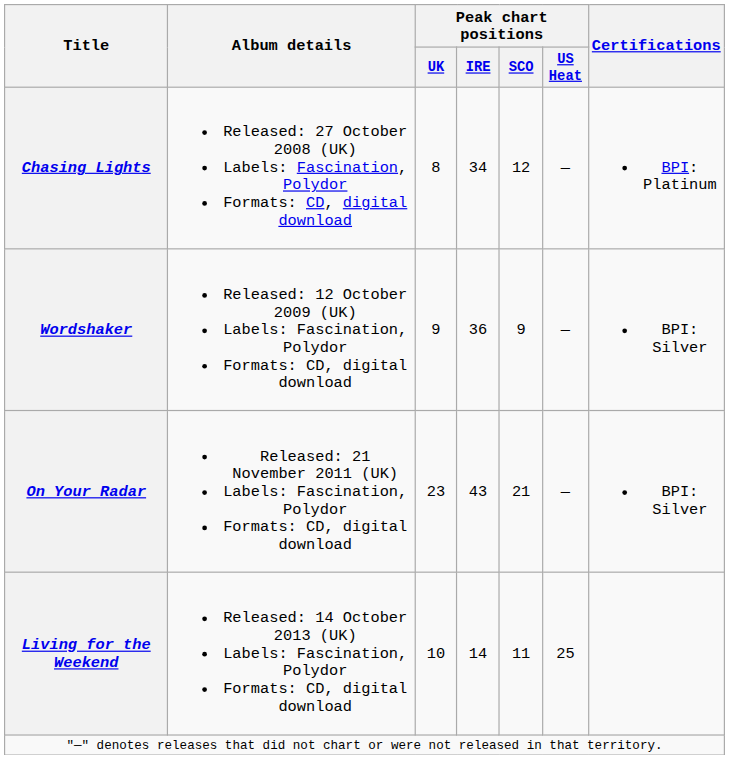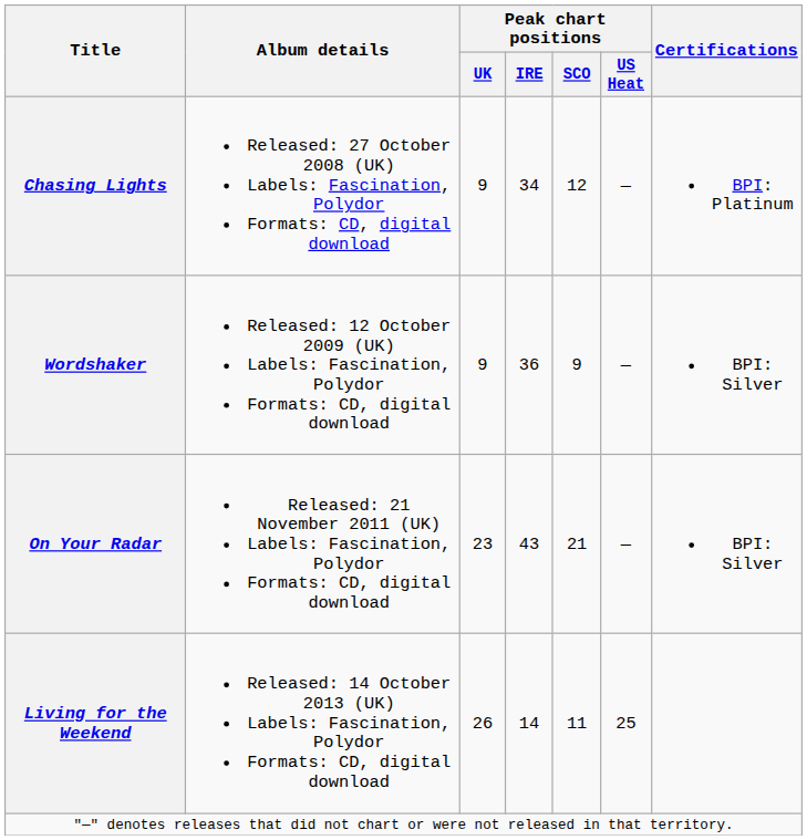Chasing Lights | Peak chart positions / UK: 8 -> 9
Living for the Weekend | Peak chart positions / UK: 10 -> 26
